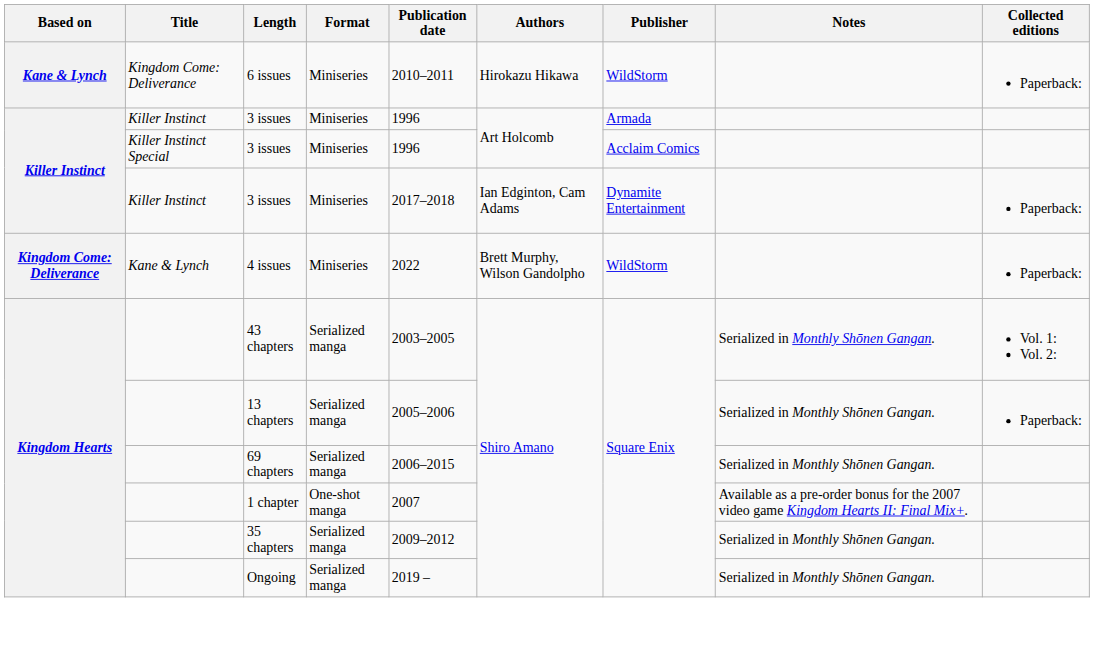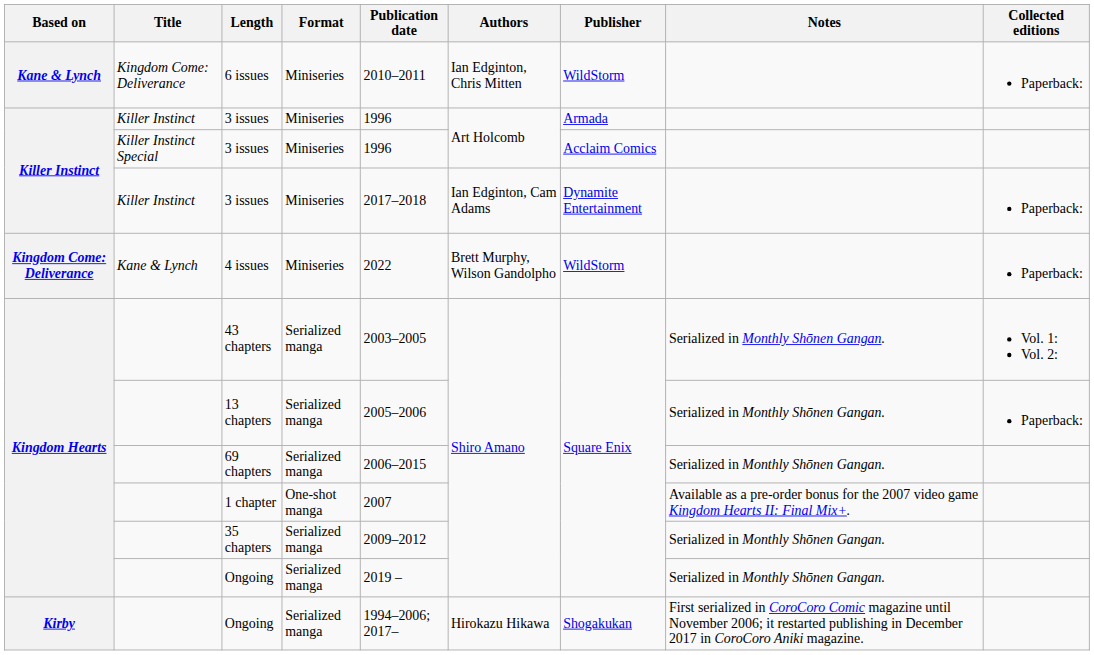6 issues | Authors: Hirokazu Hikawa -> Ian Edginton, Chris Mitten
+ row: Kirby | Ongoing | Serialized manga | 1994–2006; 2017– | Hirokazu Hikawa | Shogakukan | First serialized in CoroCoro Comic magazine until November 2006; it restarted publishing in December 2017 in CoroCoro Aniki magazine.
